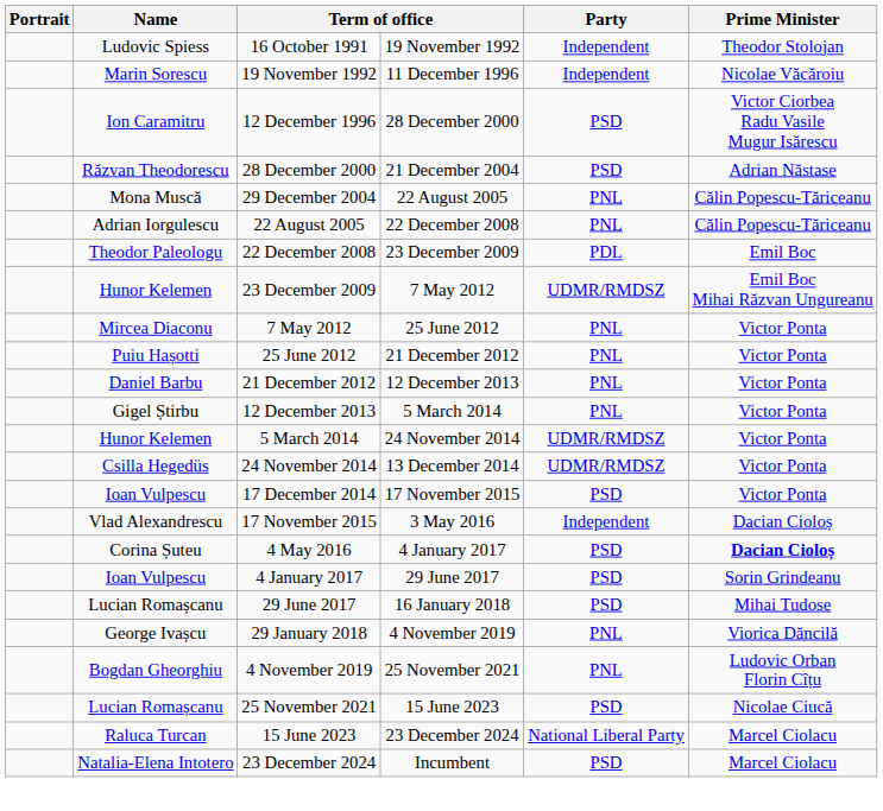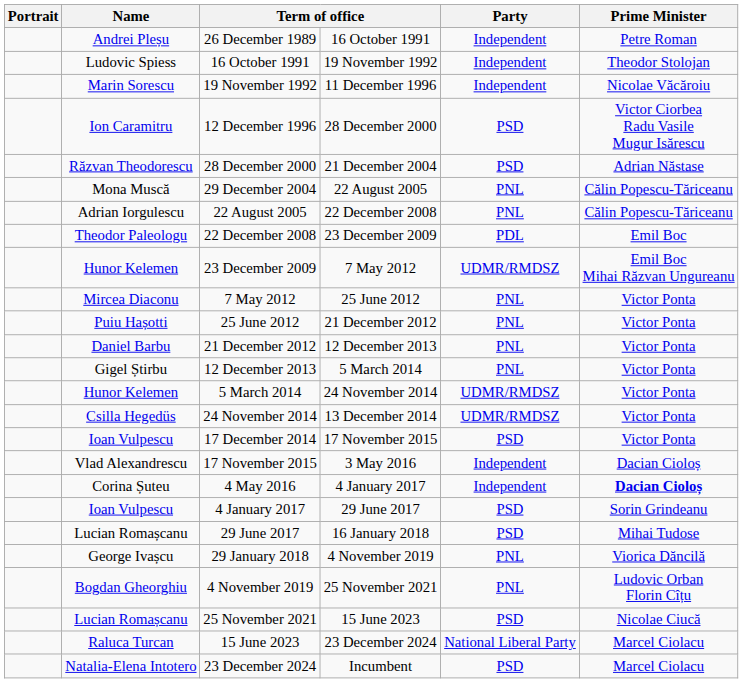+ row: Andrei Pleșu | 26 December 1989 | 16 October 1991 | Independent | Petre Roman
4 May 2016 | Party: PSD -> Independent
